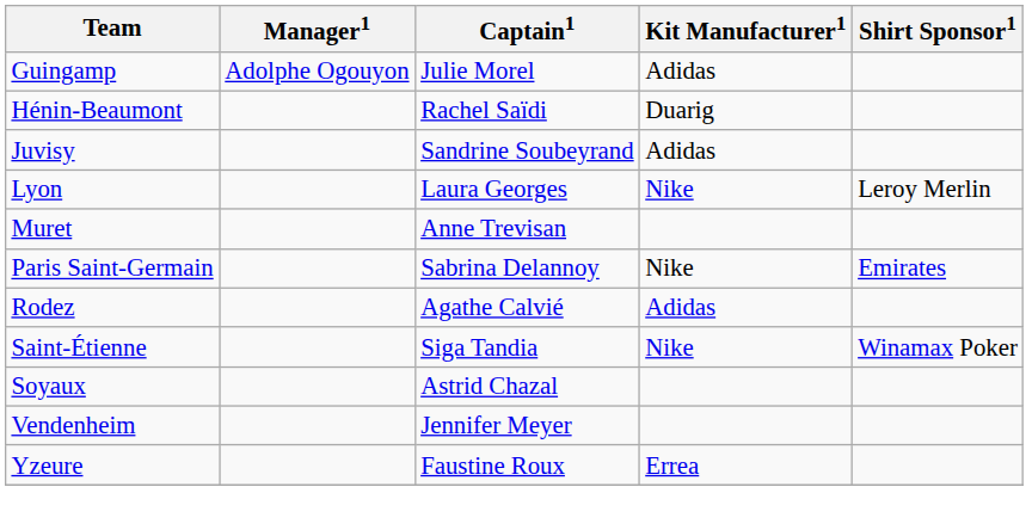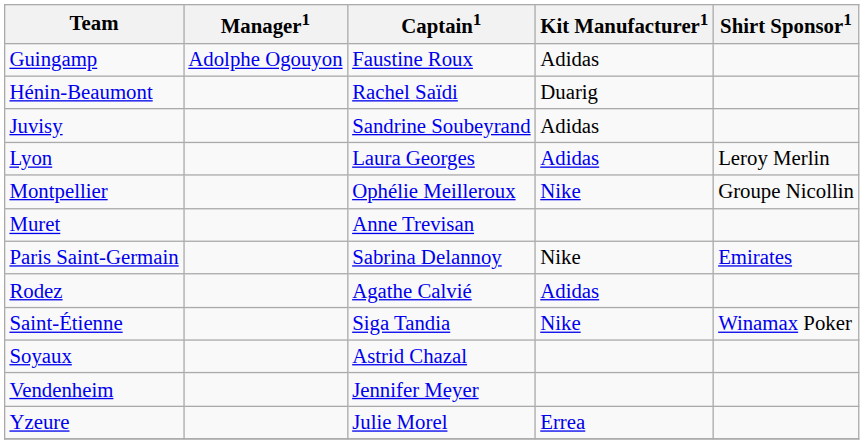Guingamp | Captain1: Julie Morel -> Faustine Roux
Lyon | Kit Manufacturer1: Nike -> Adidas
+ row: Montpellier | Ophélie Meilleroux | Nike | Groupe Nicollin
Yzeure | Captain1: Faustine Roux -> Julie Morel
